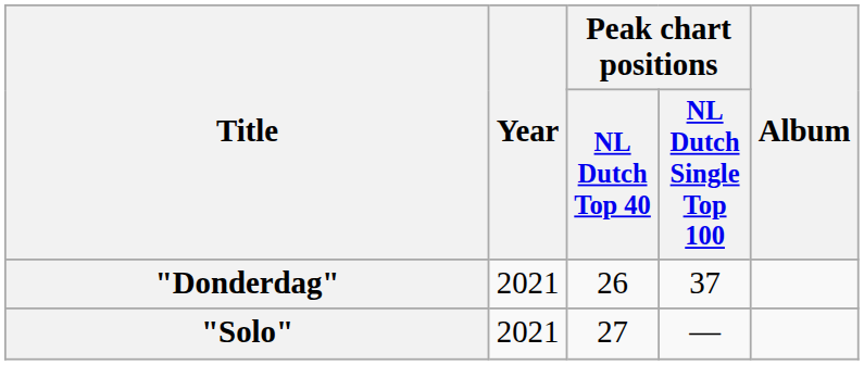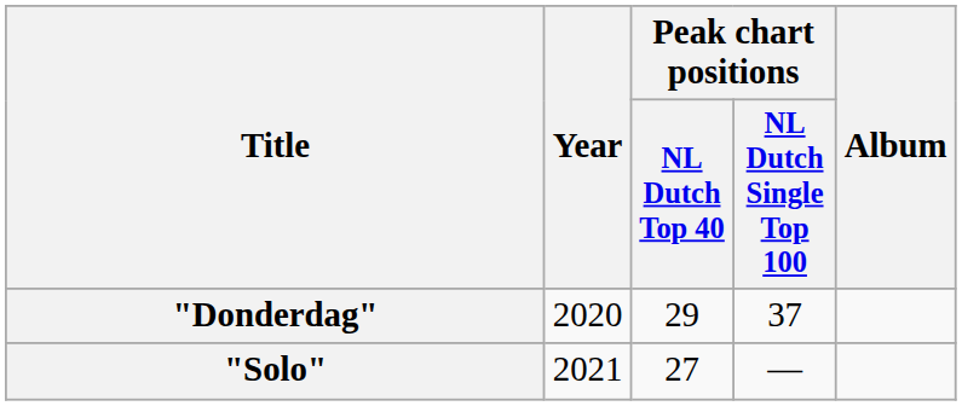"Donderdag" | Year: 2021 -> 2020
"Donderdag" | Peak chart positions / NL Dutch Top 40: 26 -> 29
